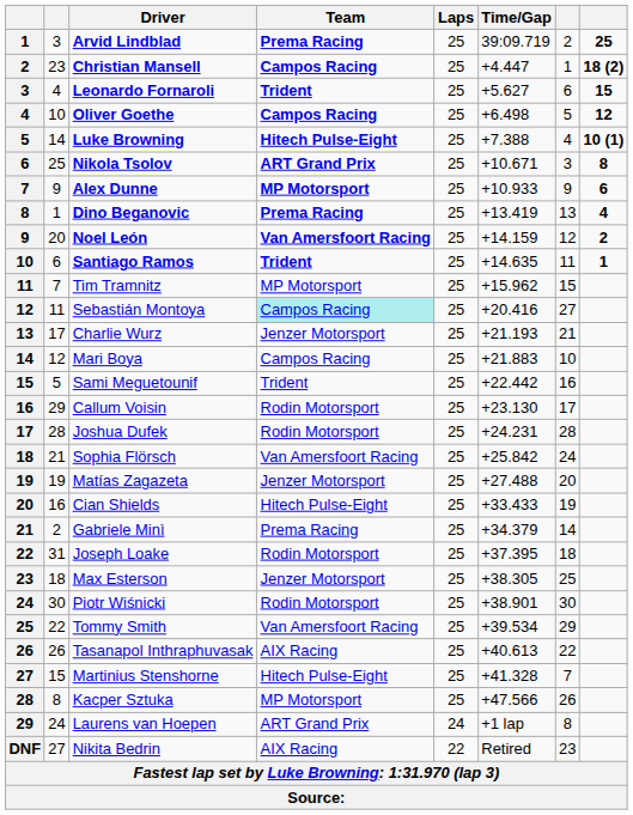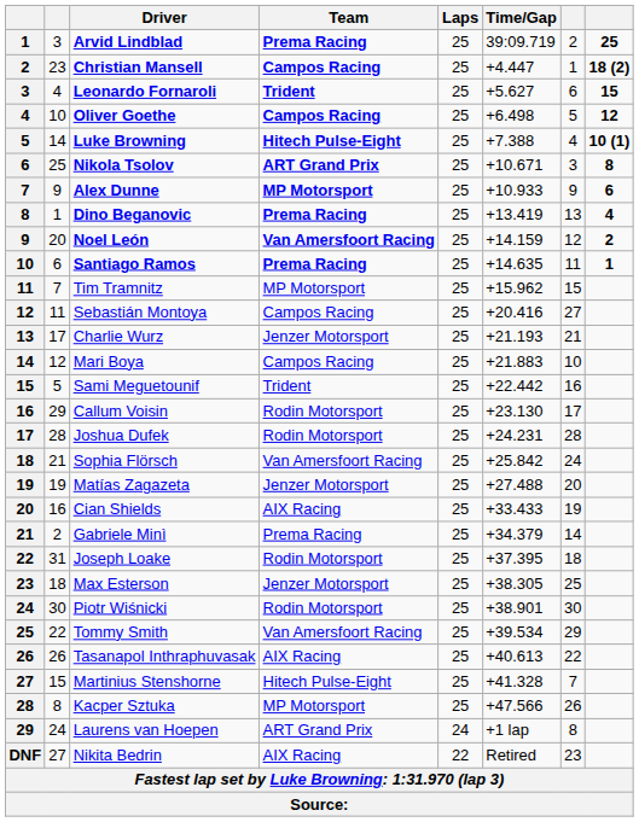Santiago Ramos | Team: Trident -> Prema Racing
Sebastián Montoya | Team: paleturquoise background -> no background
Cian Shields | Team: Hitech Pulse-Eight -> AIX Racing
